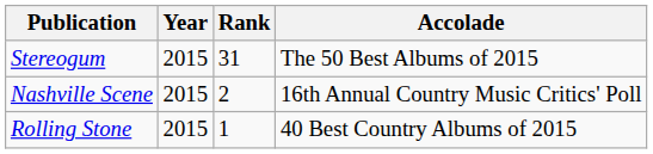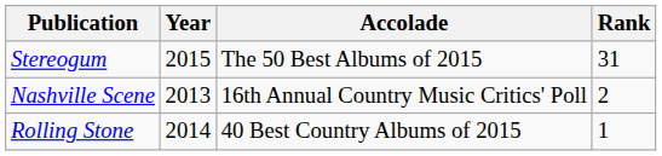columns swapped: Accolade <-> Rank
Nashville Scene | Year: 2015 -> 2013
Rolling Stone | Year: 2015 -> 2014
